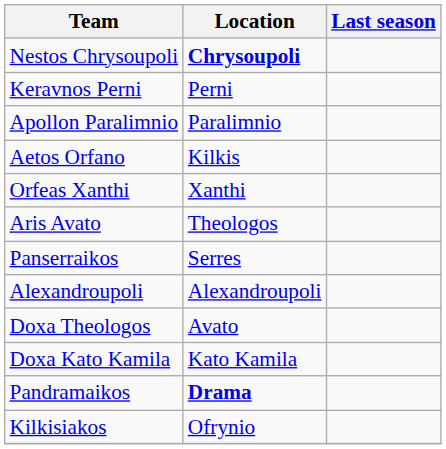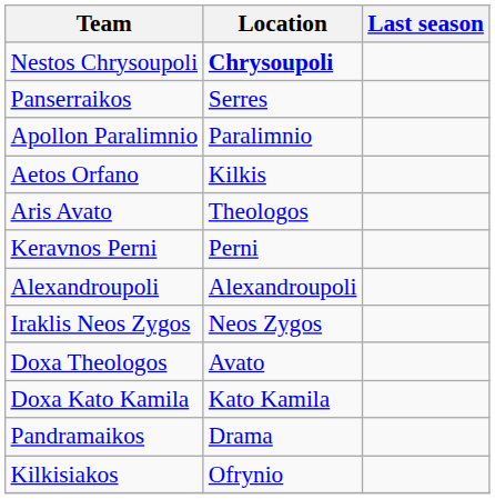rows swapped: Panserraikos <-> Keravnos Perni
- row: Orfeas Xanthi | Xanthi
+ row: Iraklis Neos Zygos | Neos Zygos
Pandramaikos | Location: bold -> normal
